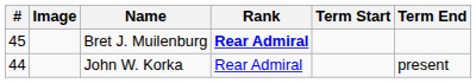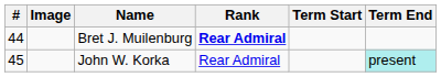Bret J. Muilenburg | #: 45 -> 44
John W. Korka | #: 44 -> 45
John W. Korka | Term End: no background -> paleturquoise background
